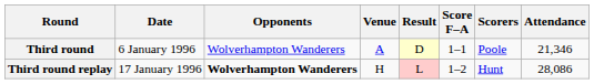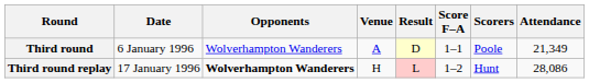Third round | Attendance: 21,346 -> 21,349
